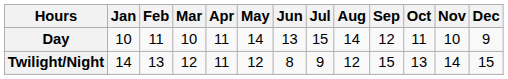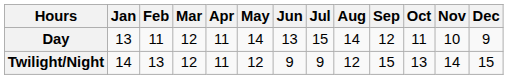Day | Jan: 10 -> 13
Day | Mar: 10 -> 12
Twilight/Night | Jun: 8 -> 9
